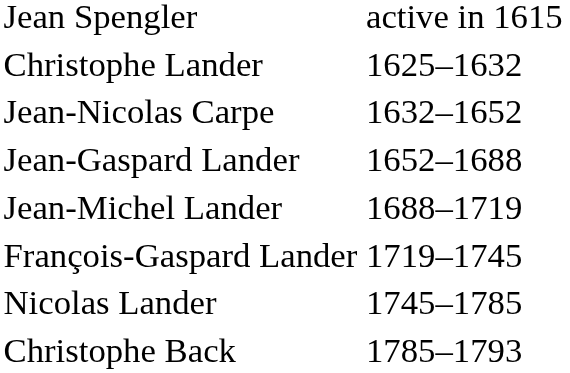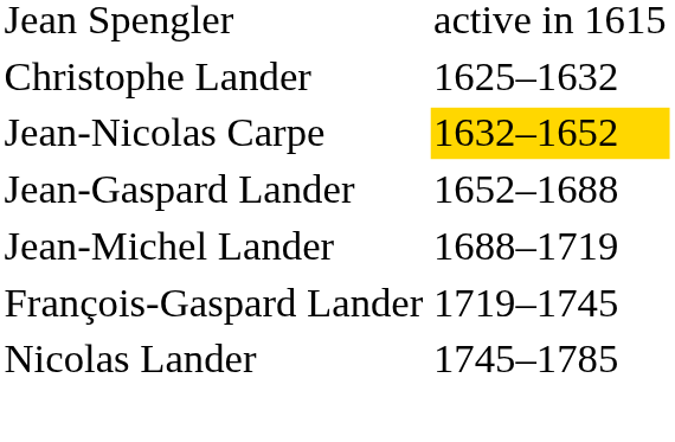Jean-Nicolas Carpe | column 2: no background -> gold background
- row: Christophe Back | 1785–1793
